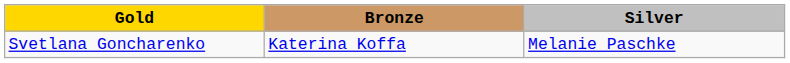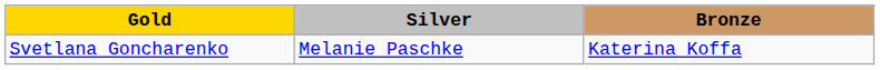columns swapped: Silver <-> Bronze
